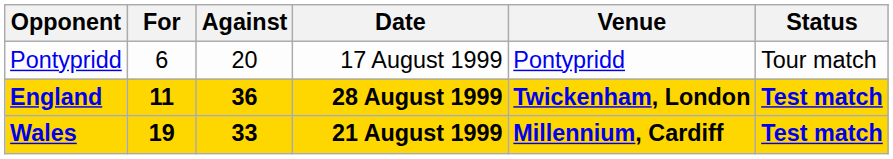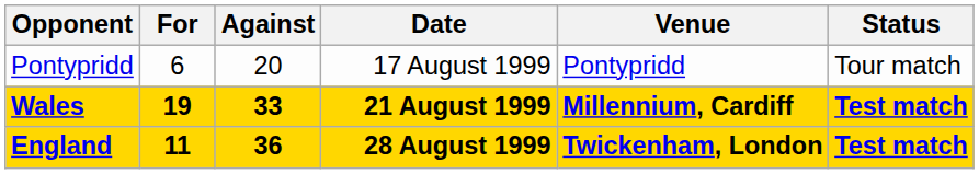rows swapped: Wales <-> England
